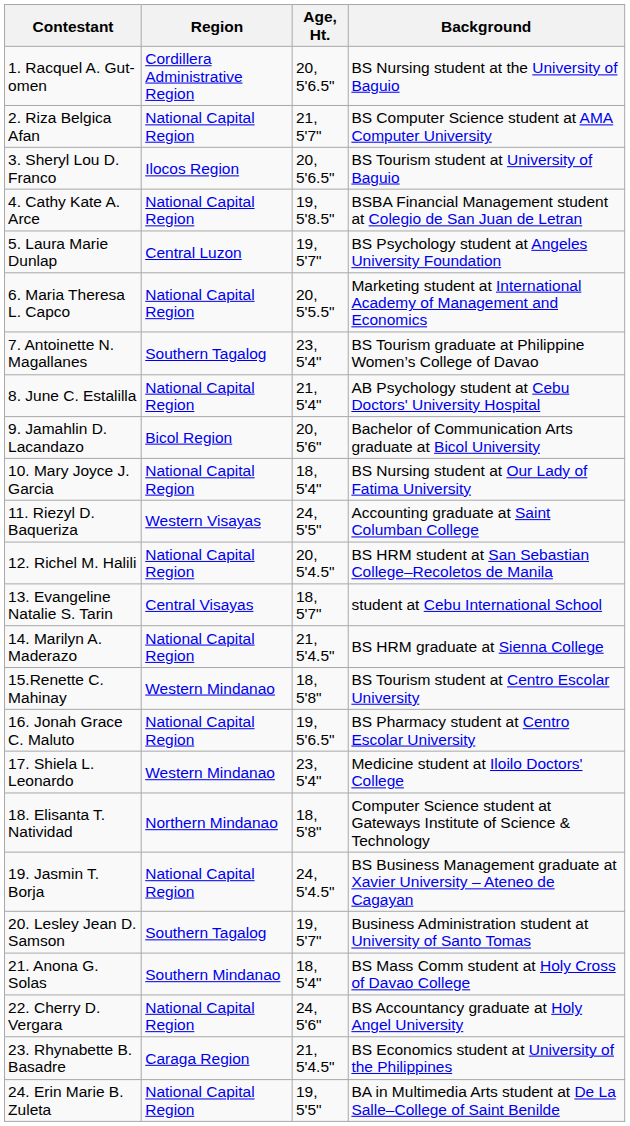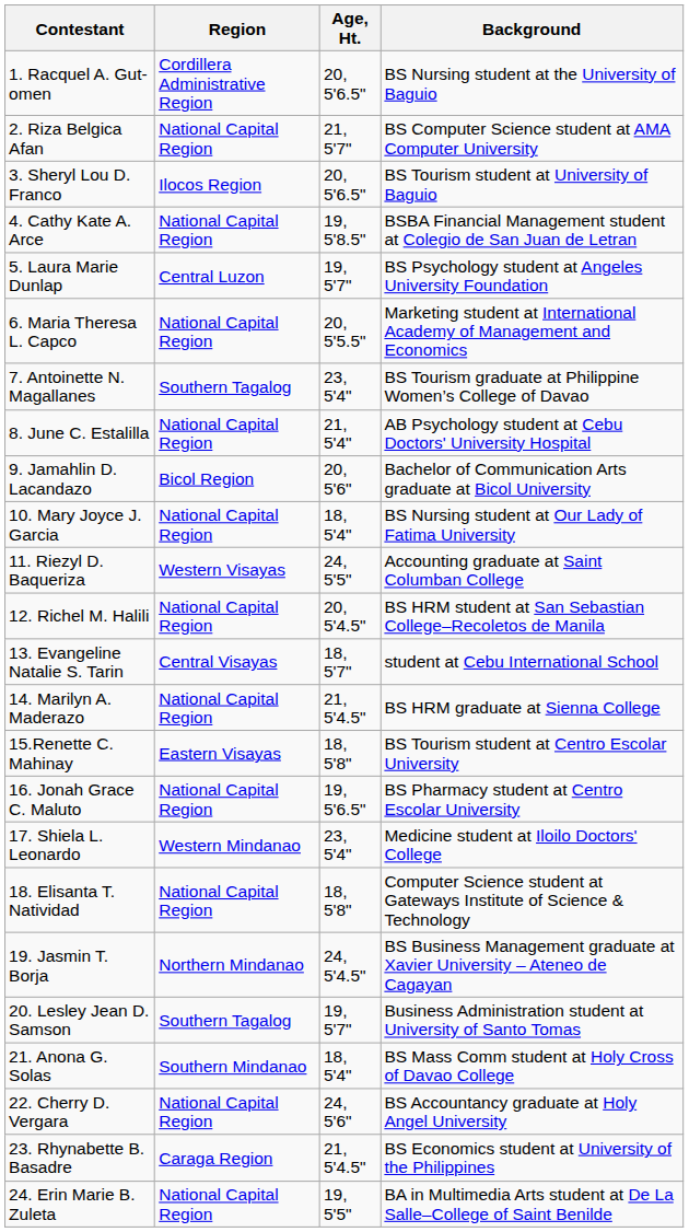15.Renette C. Mahinay | Region: Western Mindanao -> Eastern Visayas
18. Elisanta T. Natividad | Region: Northern Mindanao -> National Capital Region
19. Jasmin T. Borja | Region: National Capital Region -> Northern Mindanao
